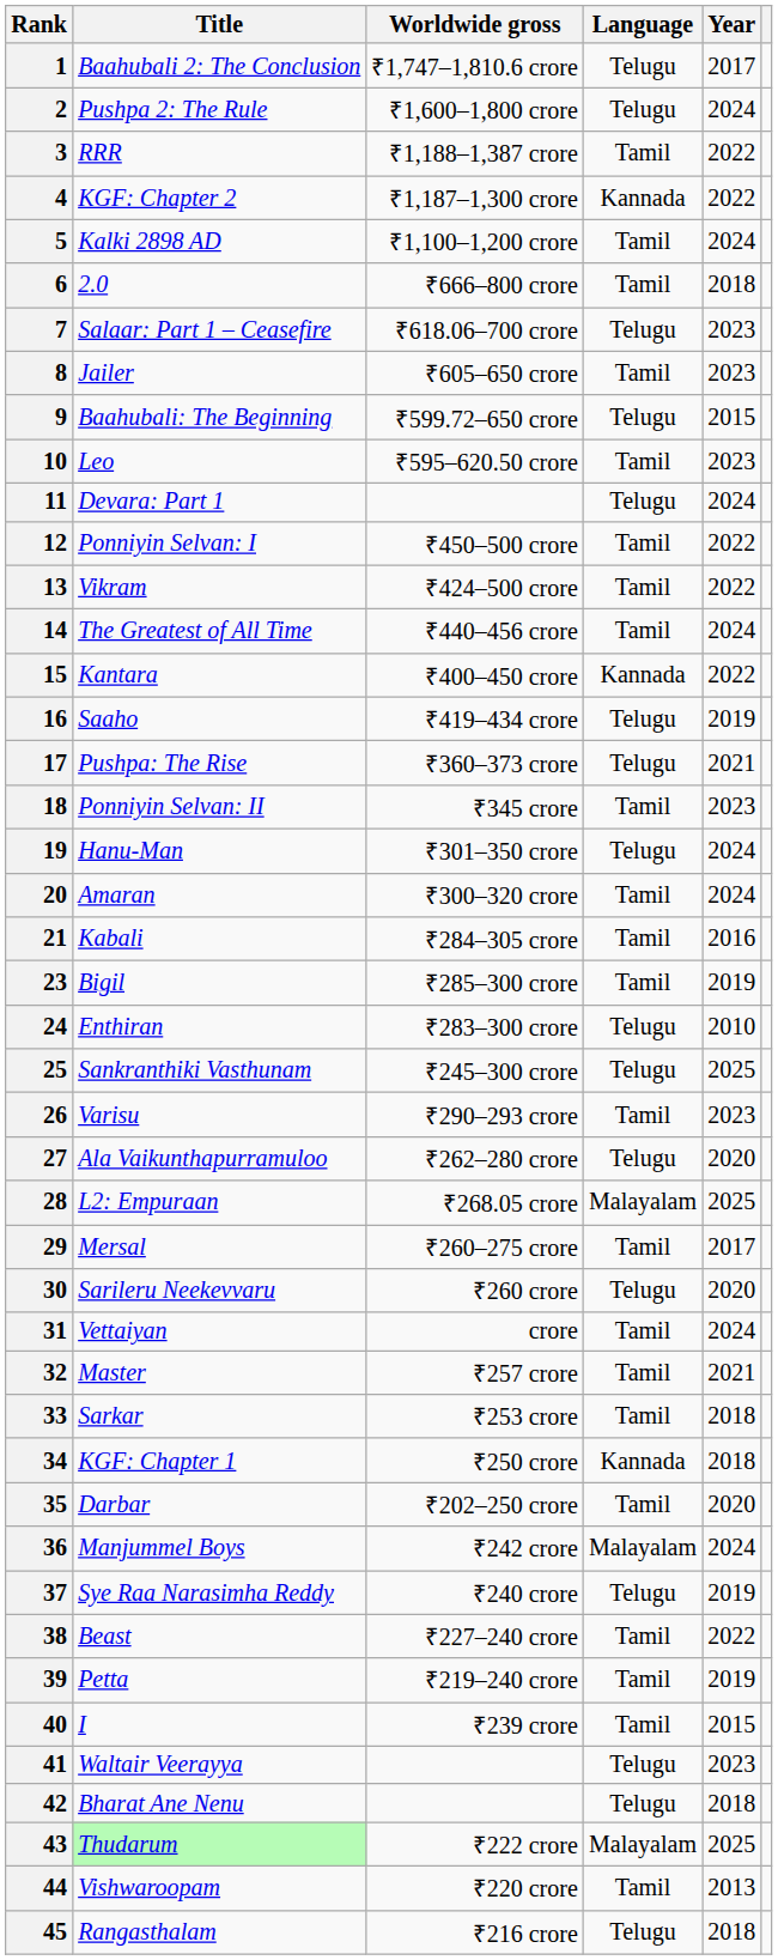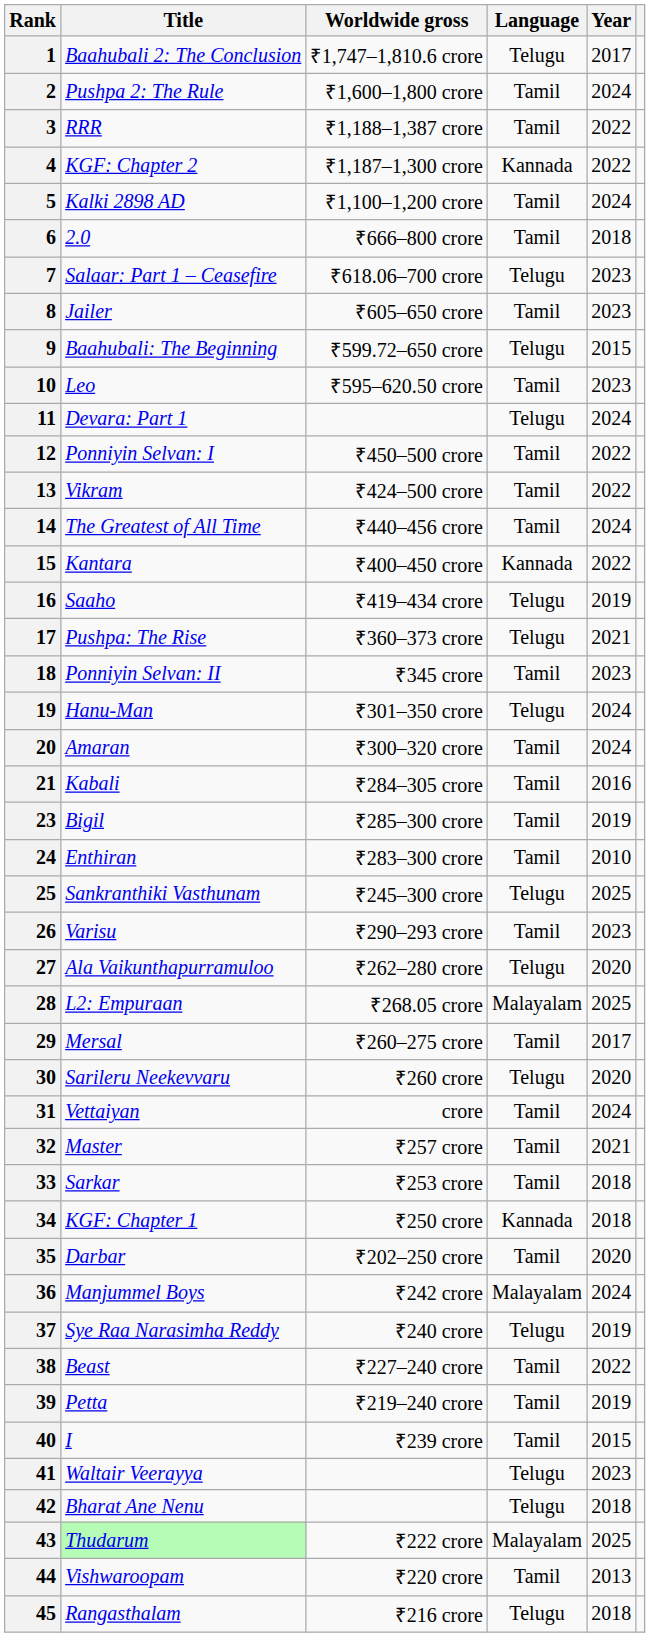2 | Language: Telugu -> Tamil
24 | Language: Telugu -> Tamil
